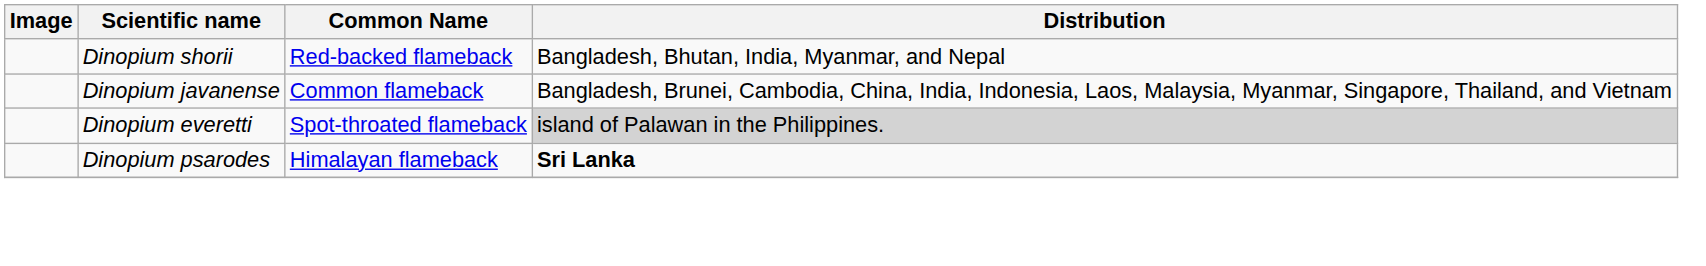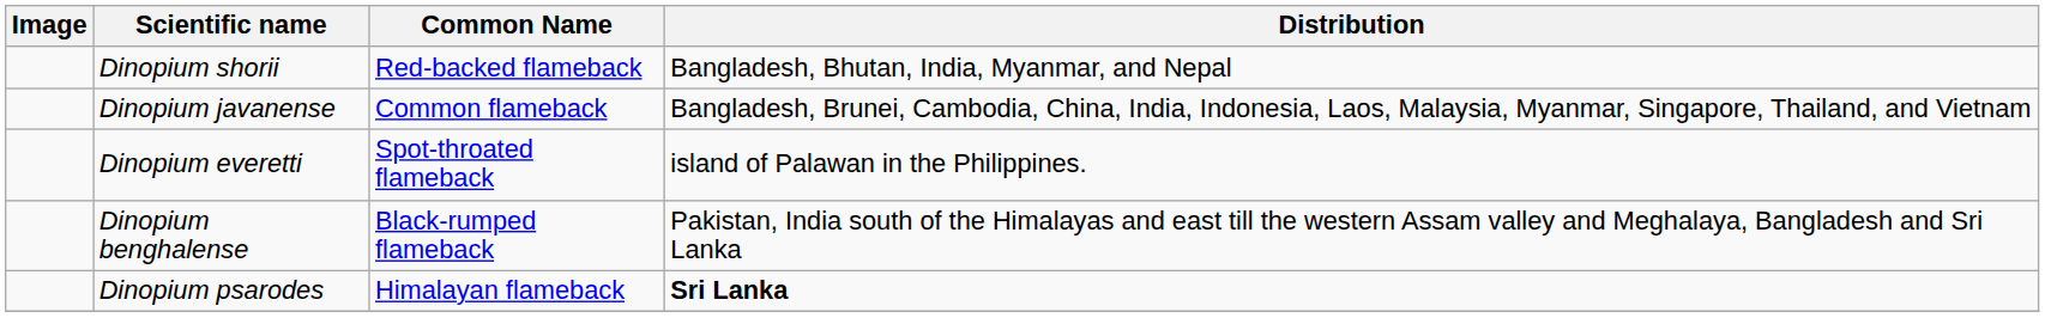Dinopium everetti | Distribution: lightgrey background -> no background
+ row: Dinopium benghalense | Black-rumped flameback | Pakistan, India south of the Himalayas and east till the western Assam valley and Meghalaya, Bangladesh and Sri Lanka
